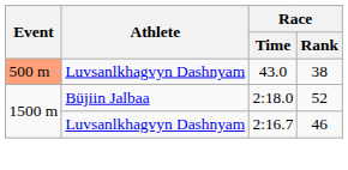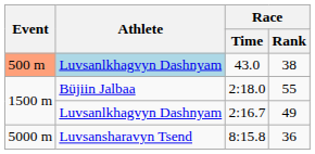43.0 | Athlete: no background -> lightblue background
2:18.0 | Race / Rank: 52 -> 55
2:16.7 | Race / Rank: 46 -> 49
+ row: 5000 m | Luvsansharavyn Tsend | 8:15.8 | 36
